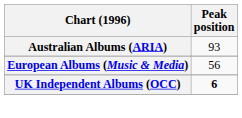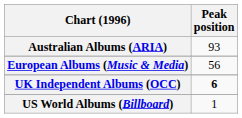+ row: US World Albums (Billboard) | 1
